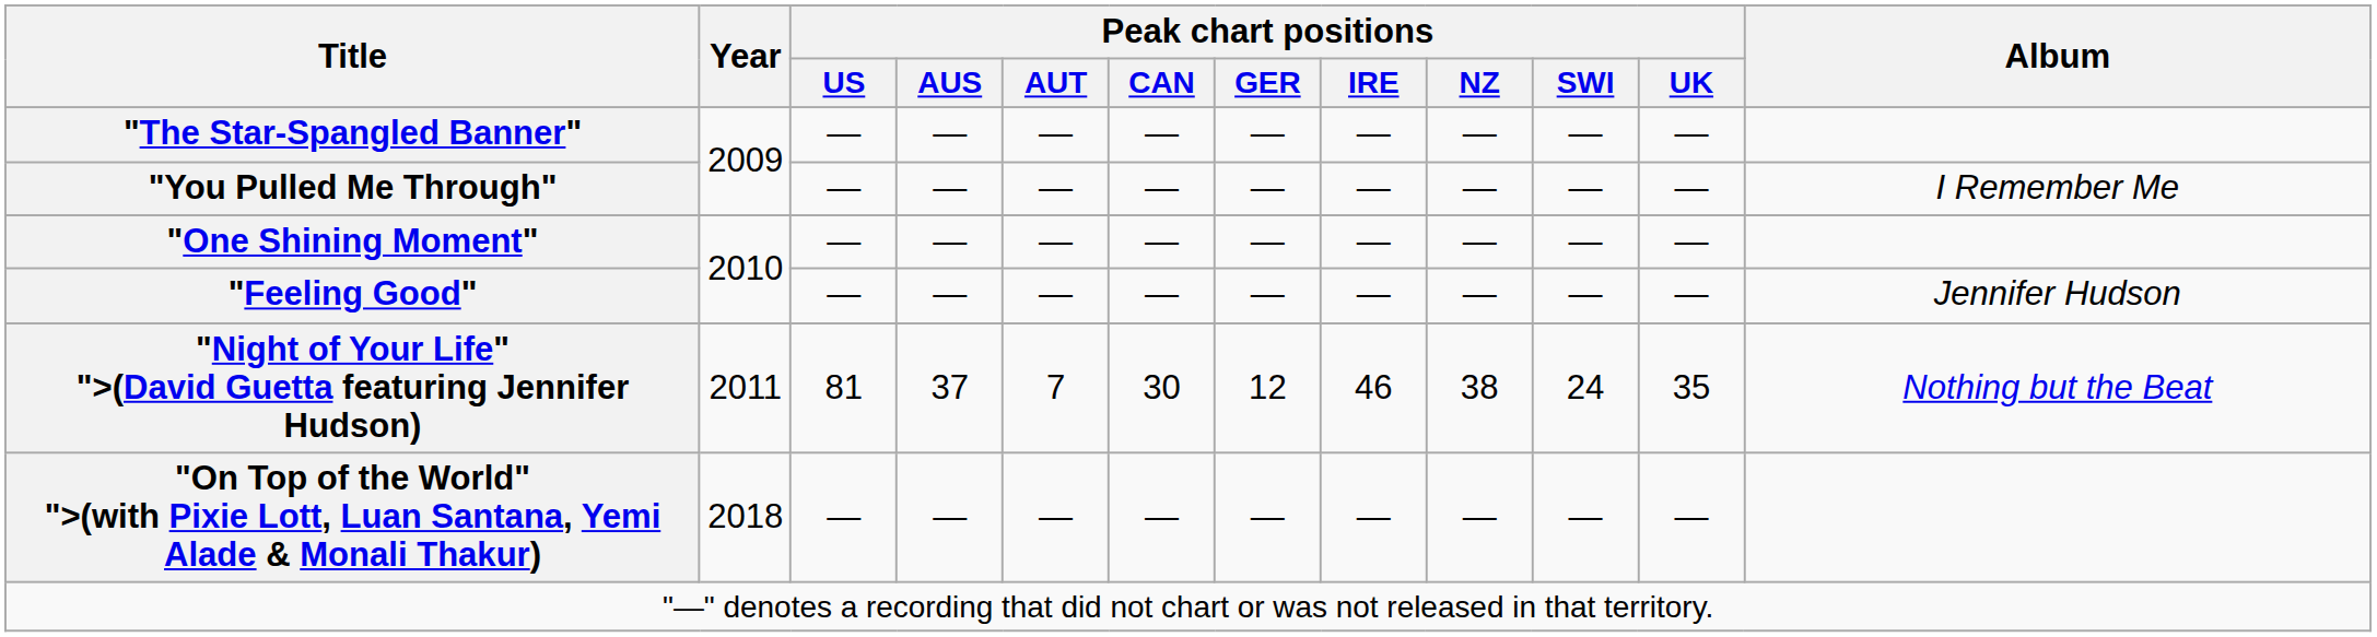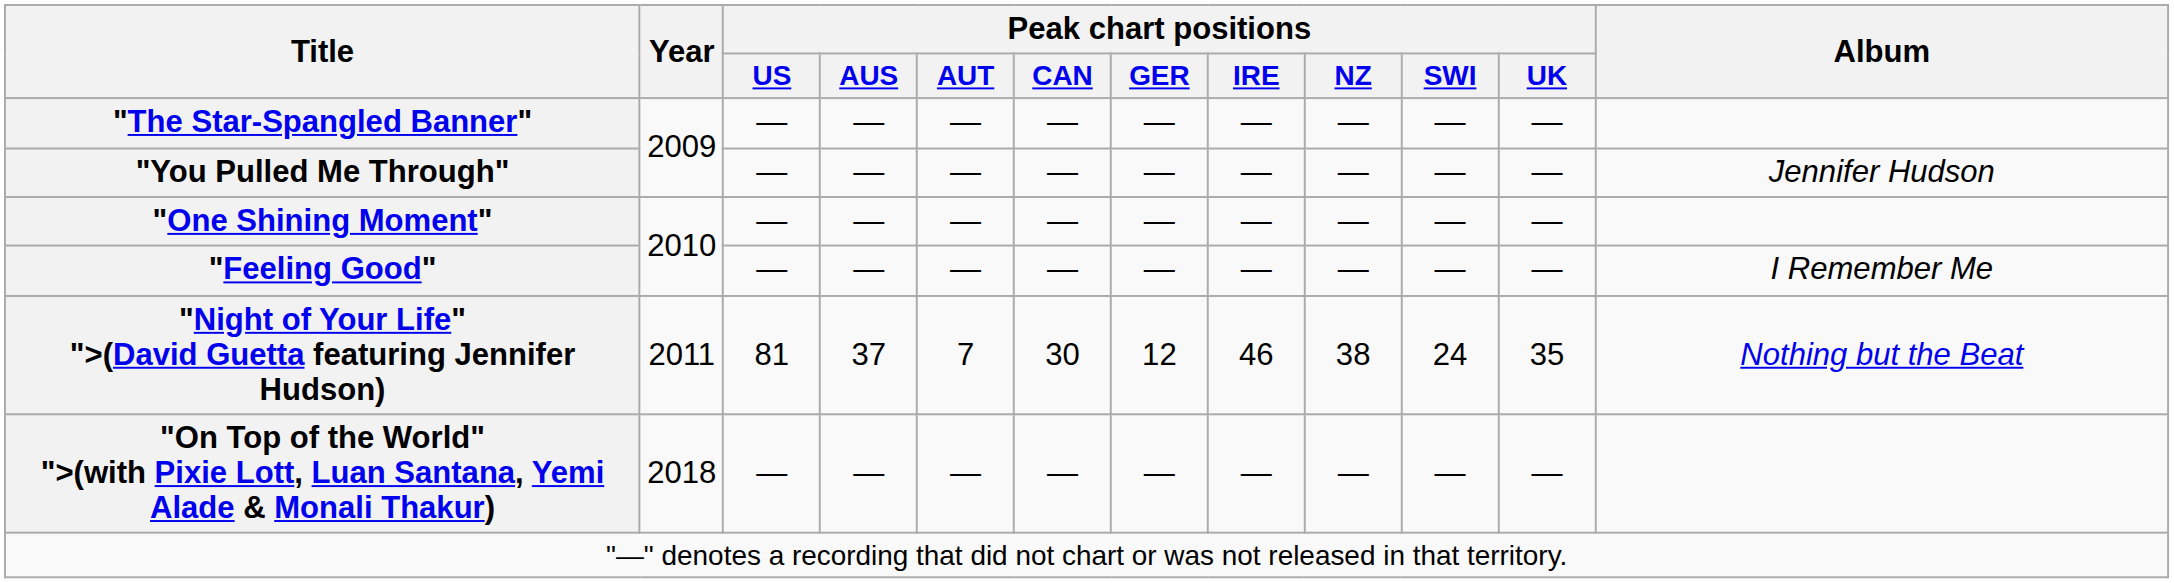"You Pulled Me Through" | Album: I Remember Me -> Jennifer Hudson
"Feeling Good" | Album: Jennifer Hudson -> I Remember Me
